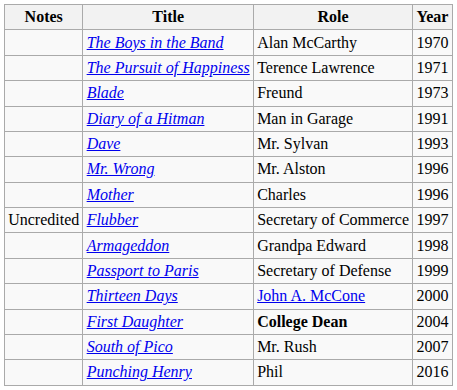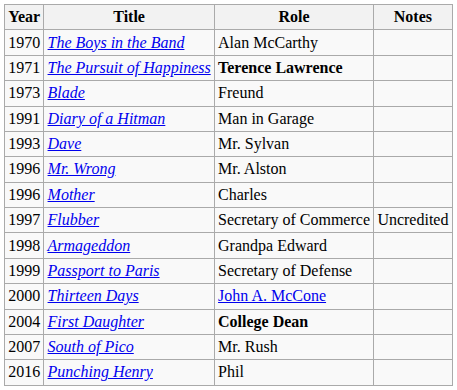columns swapped: Year <-> Notes
The Pursuit of Happiness | Role: normal -> bold
